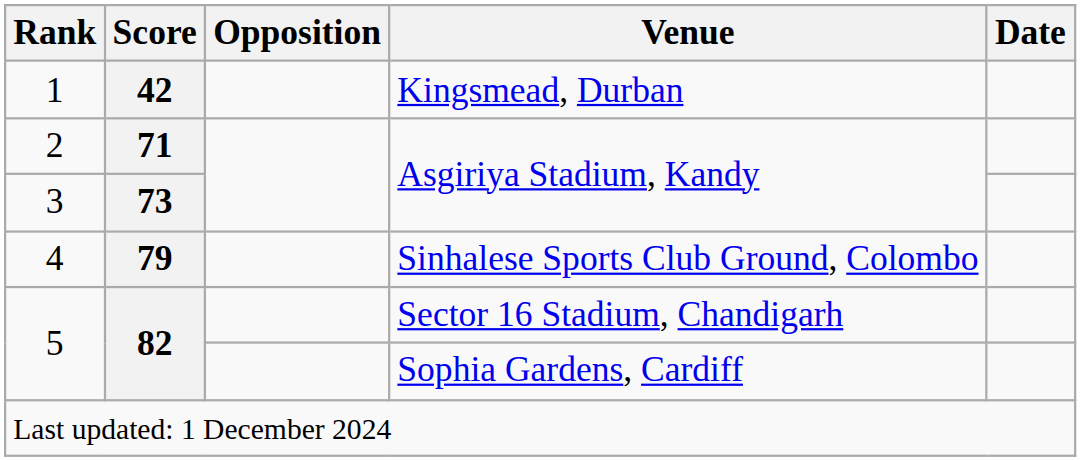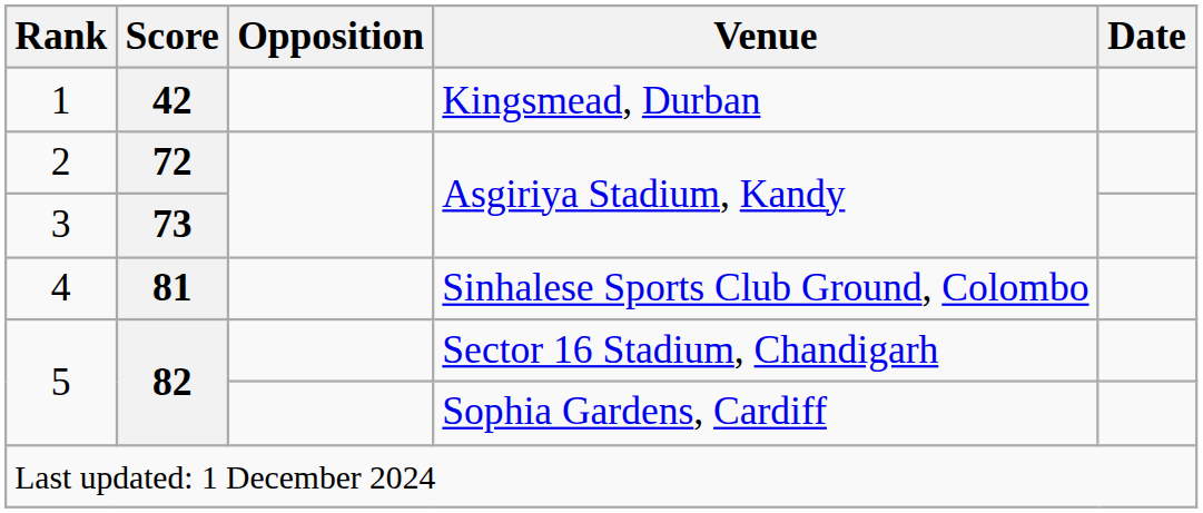2 | Score: 71 -> 72
4 | Score: 79 -> 81
